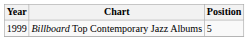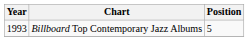Billboard Top Contemporary Jazz Albums | Year: 1999 -> 1993
